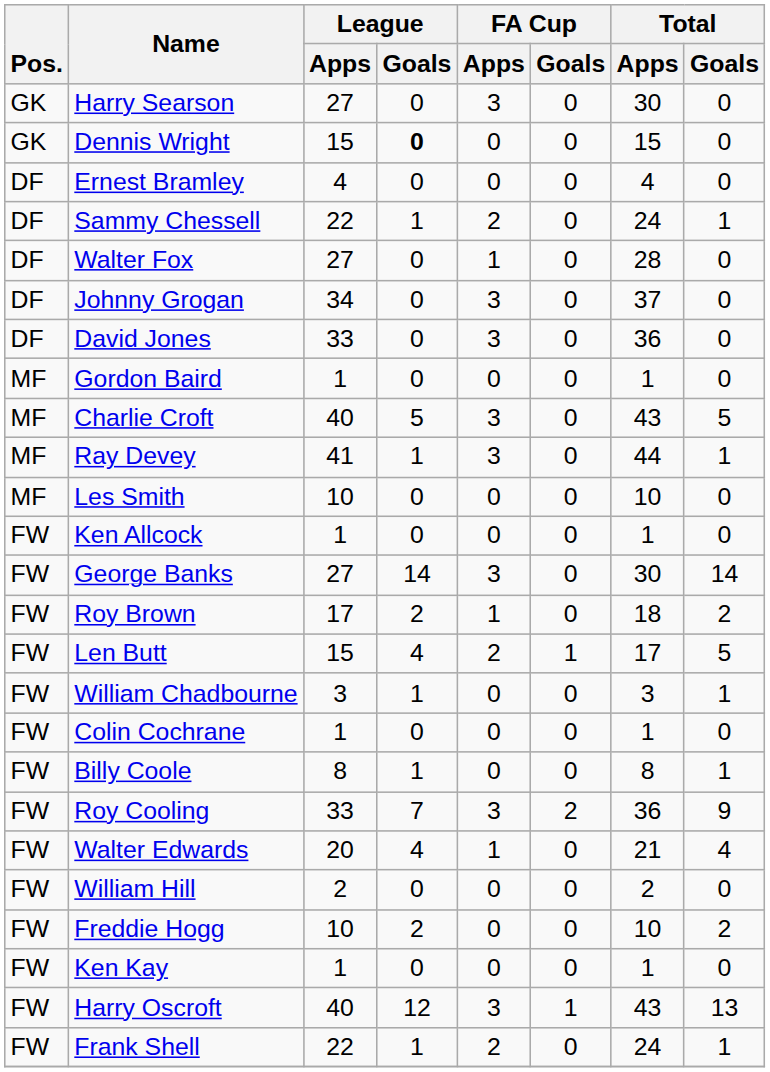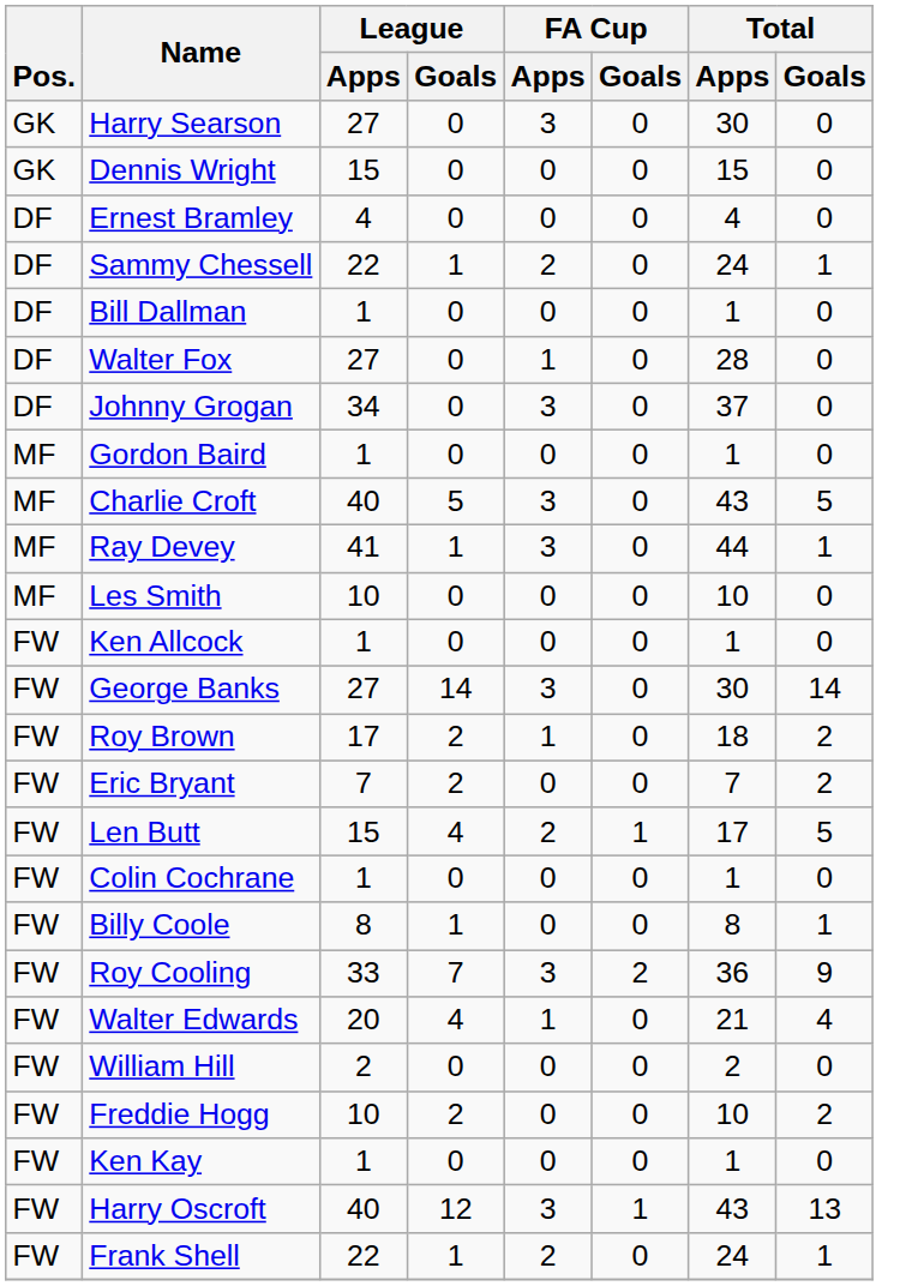Dennis Wright | League / Goals: bold -> normal
+ row: DF | Bill Dallman | 1 | 0 | 0 | 0 | 1 | 0
- row: DF | David Jones | 33 | 0 | 3 | 0 | 36 | 0
+ row: FW | Eric Bryant | 7 | 2 | 0 | 0 | 7 | 2
- row: FW | William Chadbourne | 3 | 1 | 0 | 0 | 3 | 1
